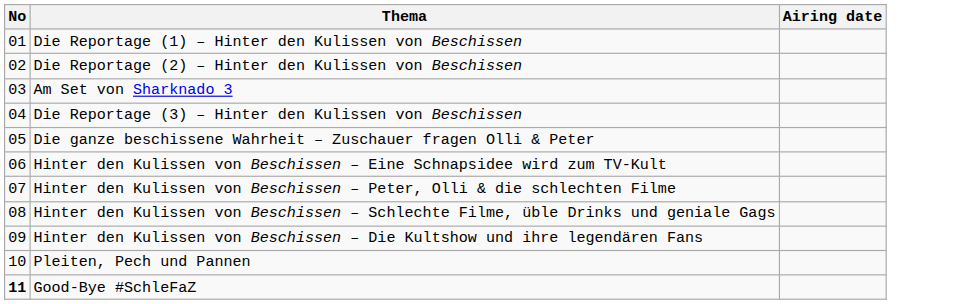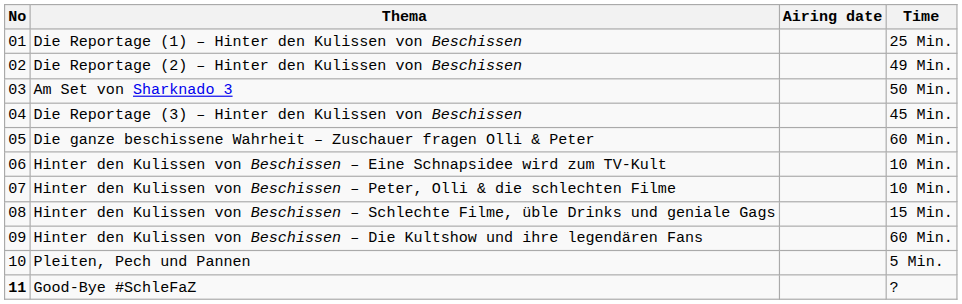+ column: Time | 25 Min. | 49 Min. | 50 Min. | 45 Min. | 60 Min. | 10 Min. | 10 Min. | 15 Min. | 60 Min. | 5 Min. | ?
